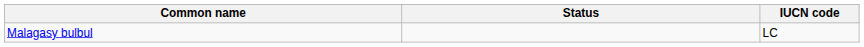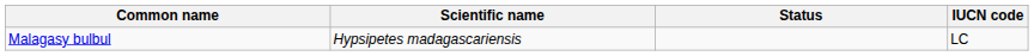+ column: Scientific name | Hypsipetes madagascariensis
